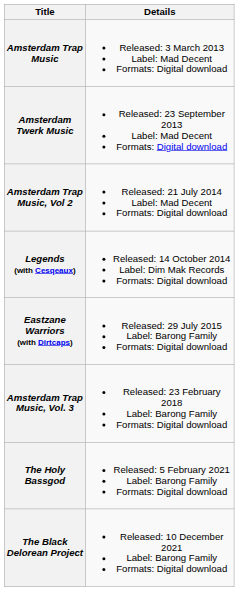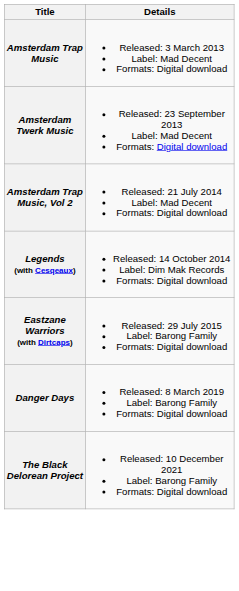- row: Amsterdam Trap Music, Vol. 3 | Released: 23 February 2018 Label: Barong Family Formats: Digital download
+ row: Danger Days | Released: 8 March 2019 Label: Barong Family Formats: Digital download
- row: The Holy Bassgod | Released: 5 February 2021 Label: Barong Family Formats: Digital download
